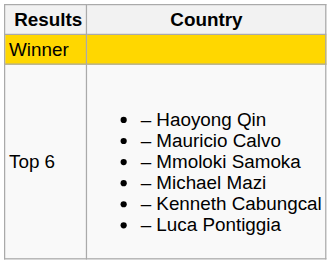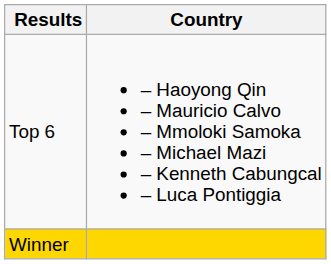rows swapped: Winner <-> Top 6
